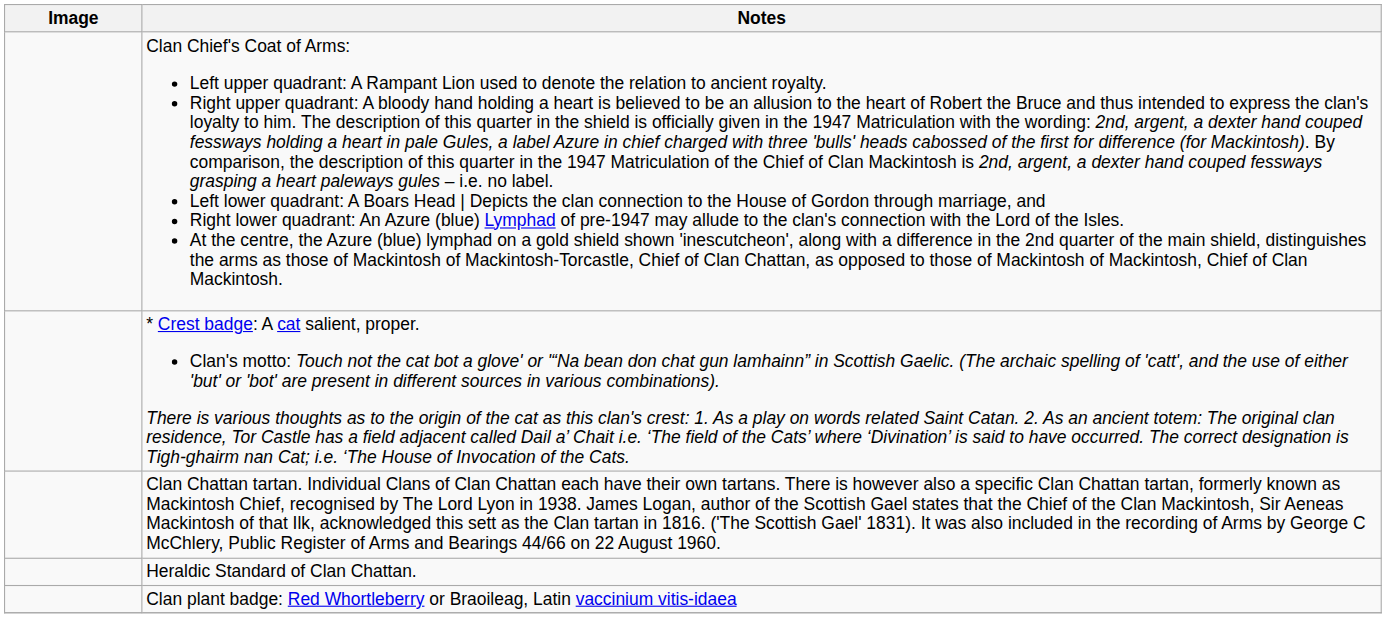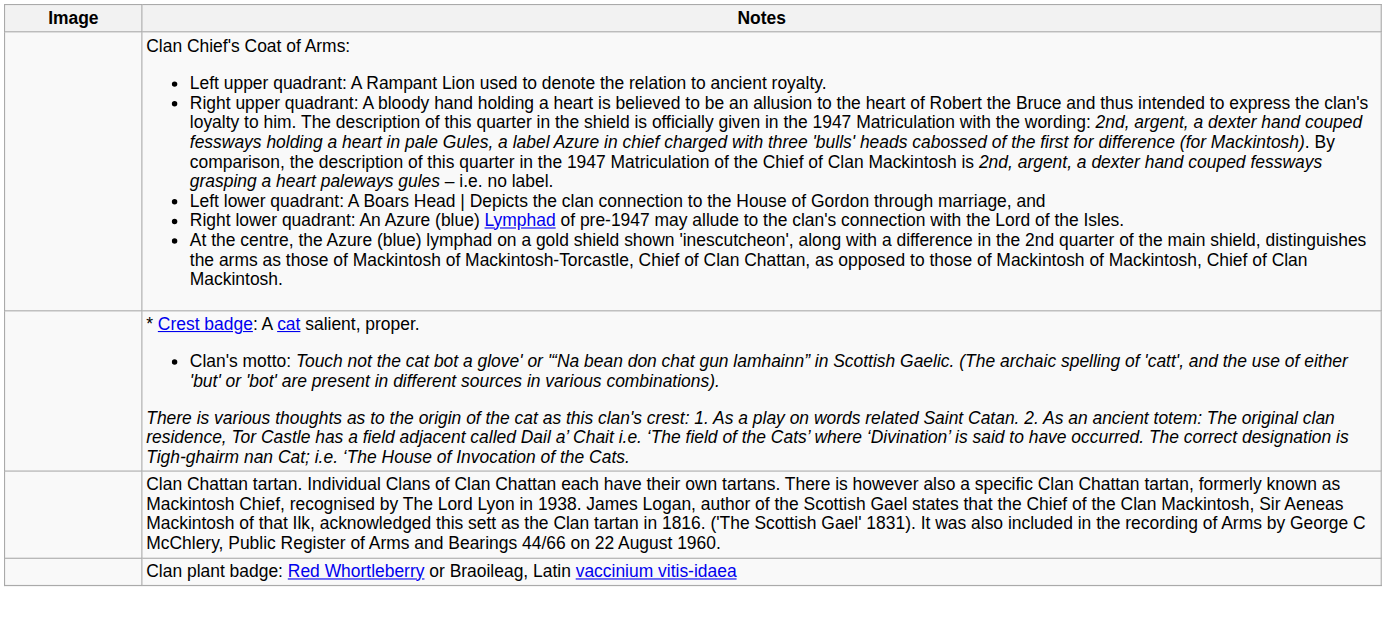- row: Heraldic Standard of Clan Chattan.
